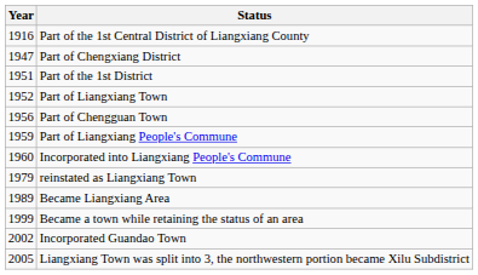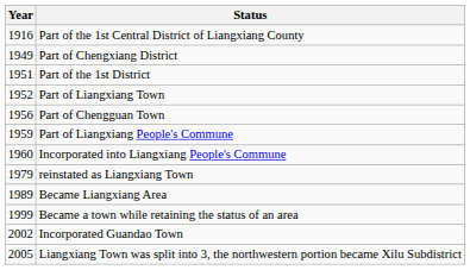Part of Chengxiang District | Year: 1947 -> 1949
